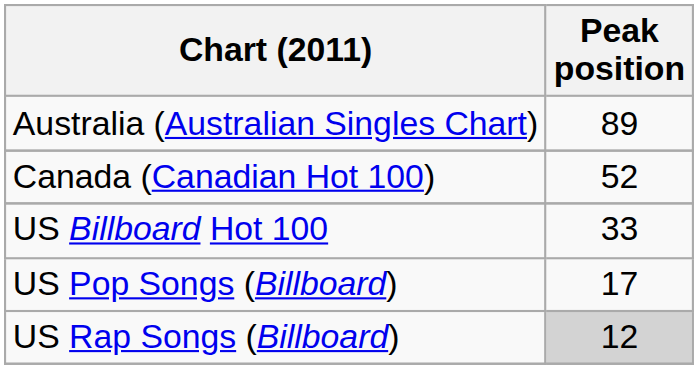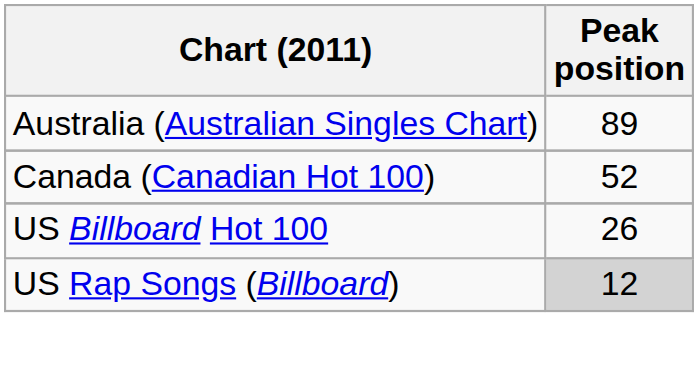US Billboard Hot 100 | Peak position: 33 -> 26
- row: US Pop Songs (Billboard) | 17
